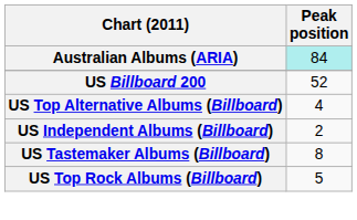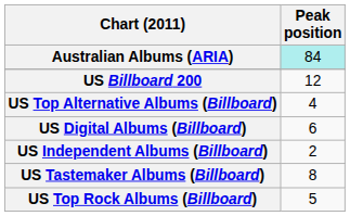US Billboard 200 | Peak position: 52 -> 12
+ row: US Digital Albums (Billboard) | 6
